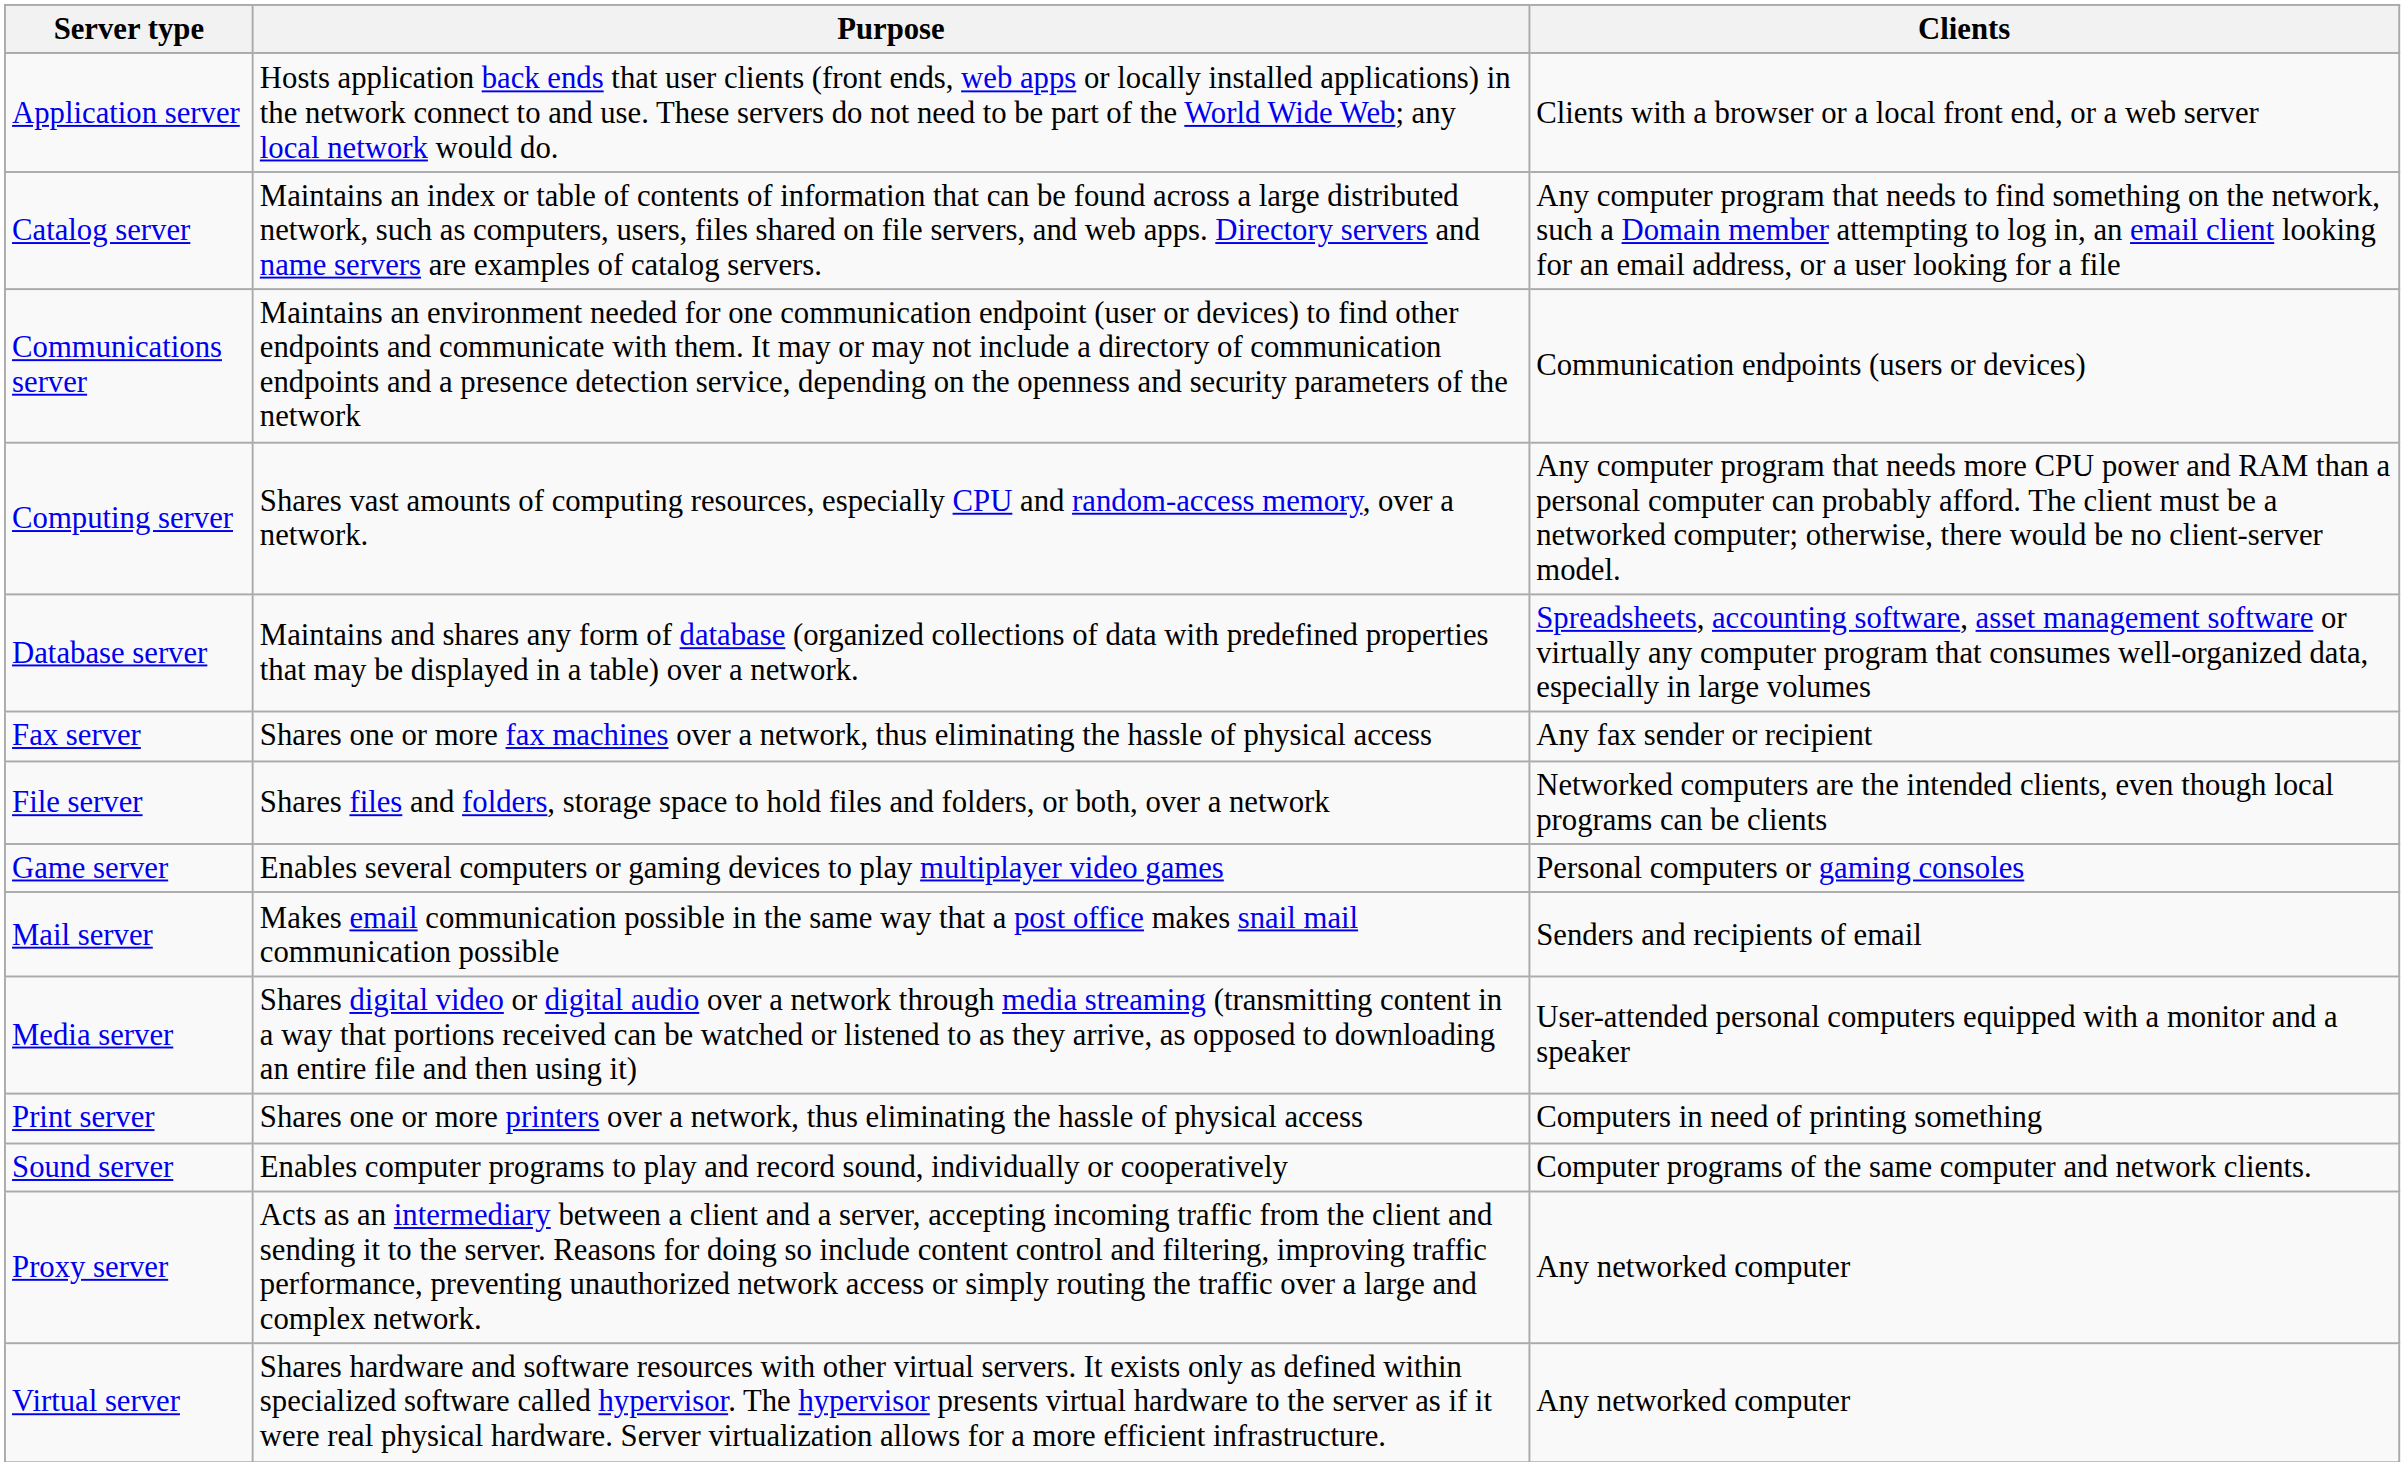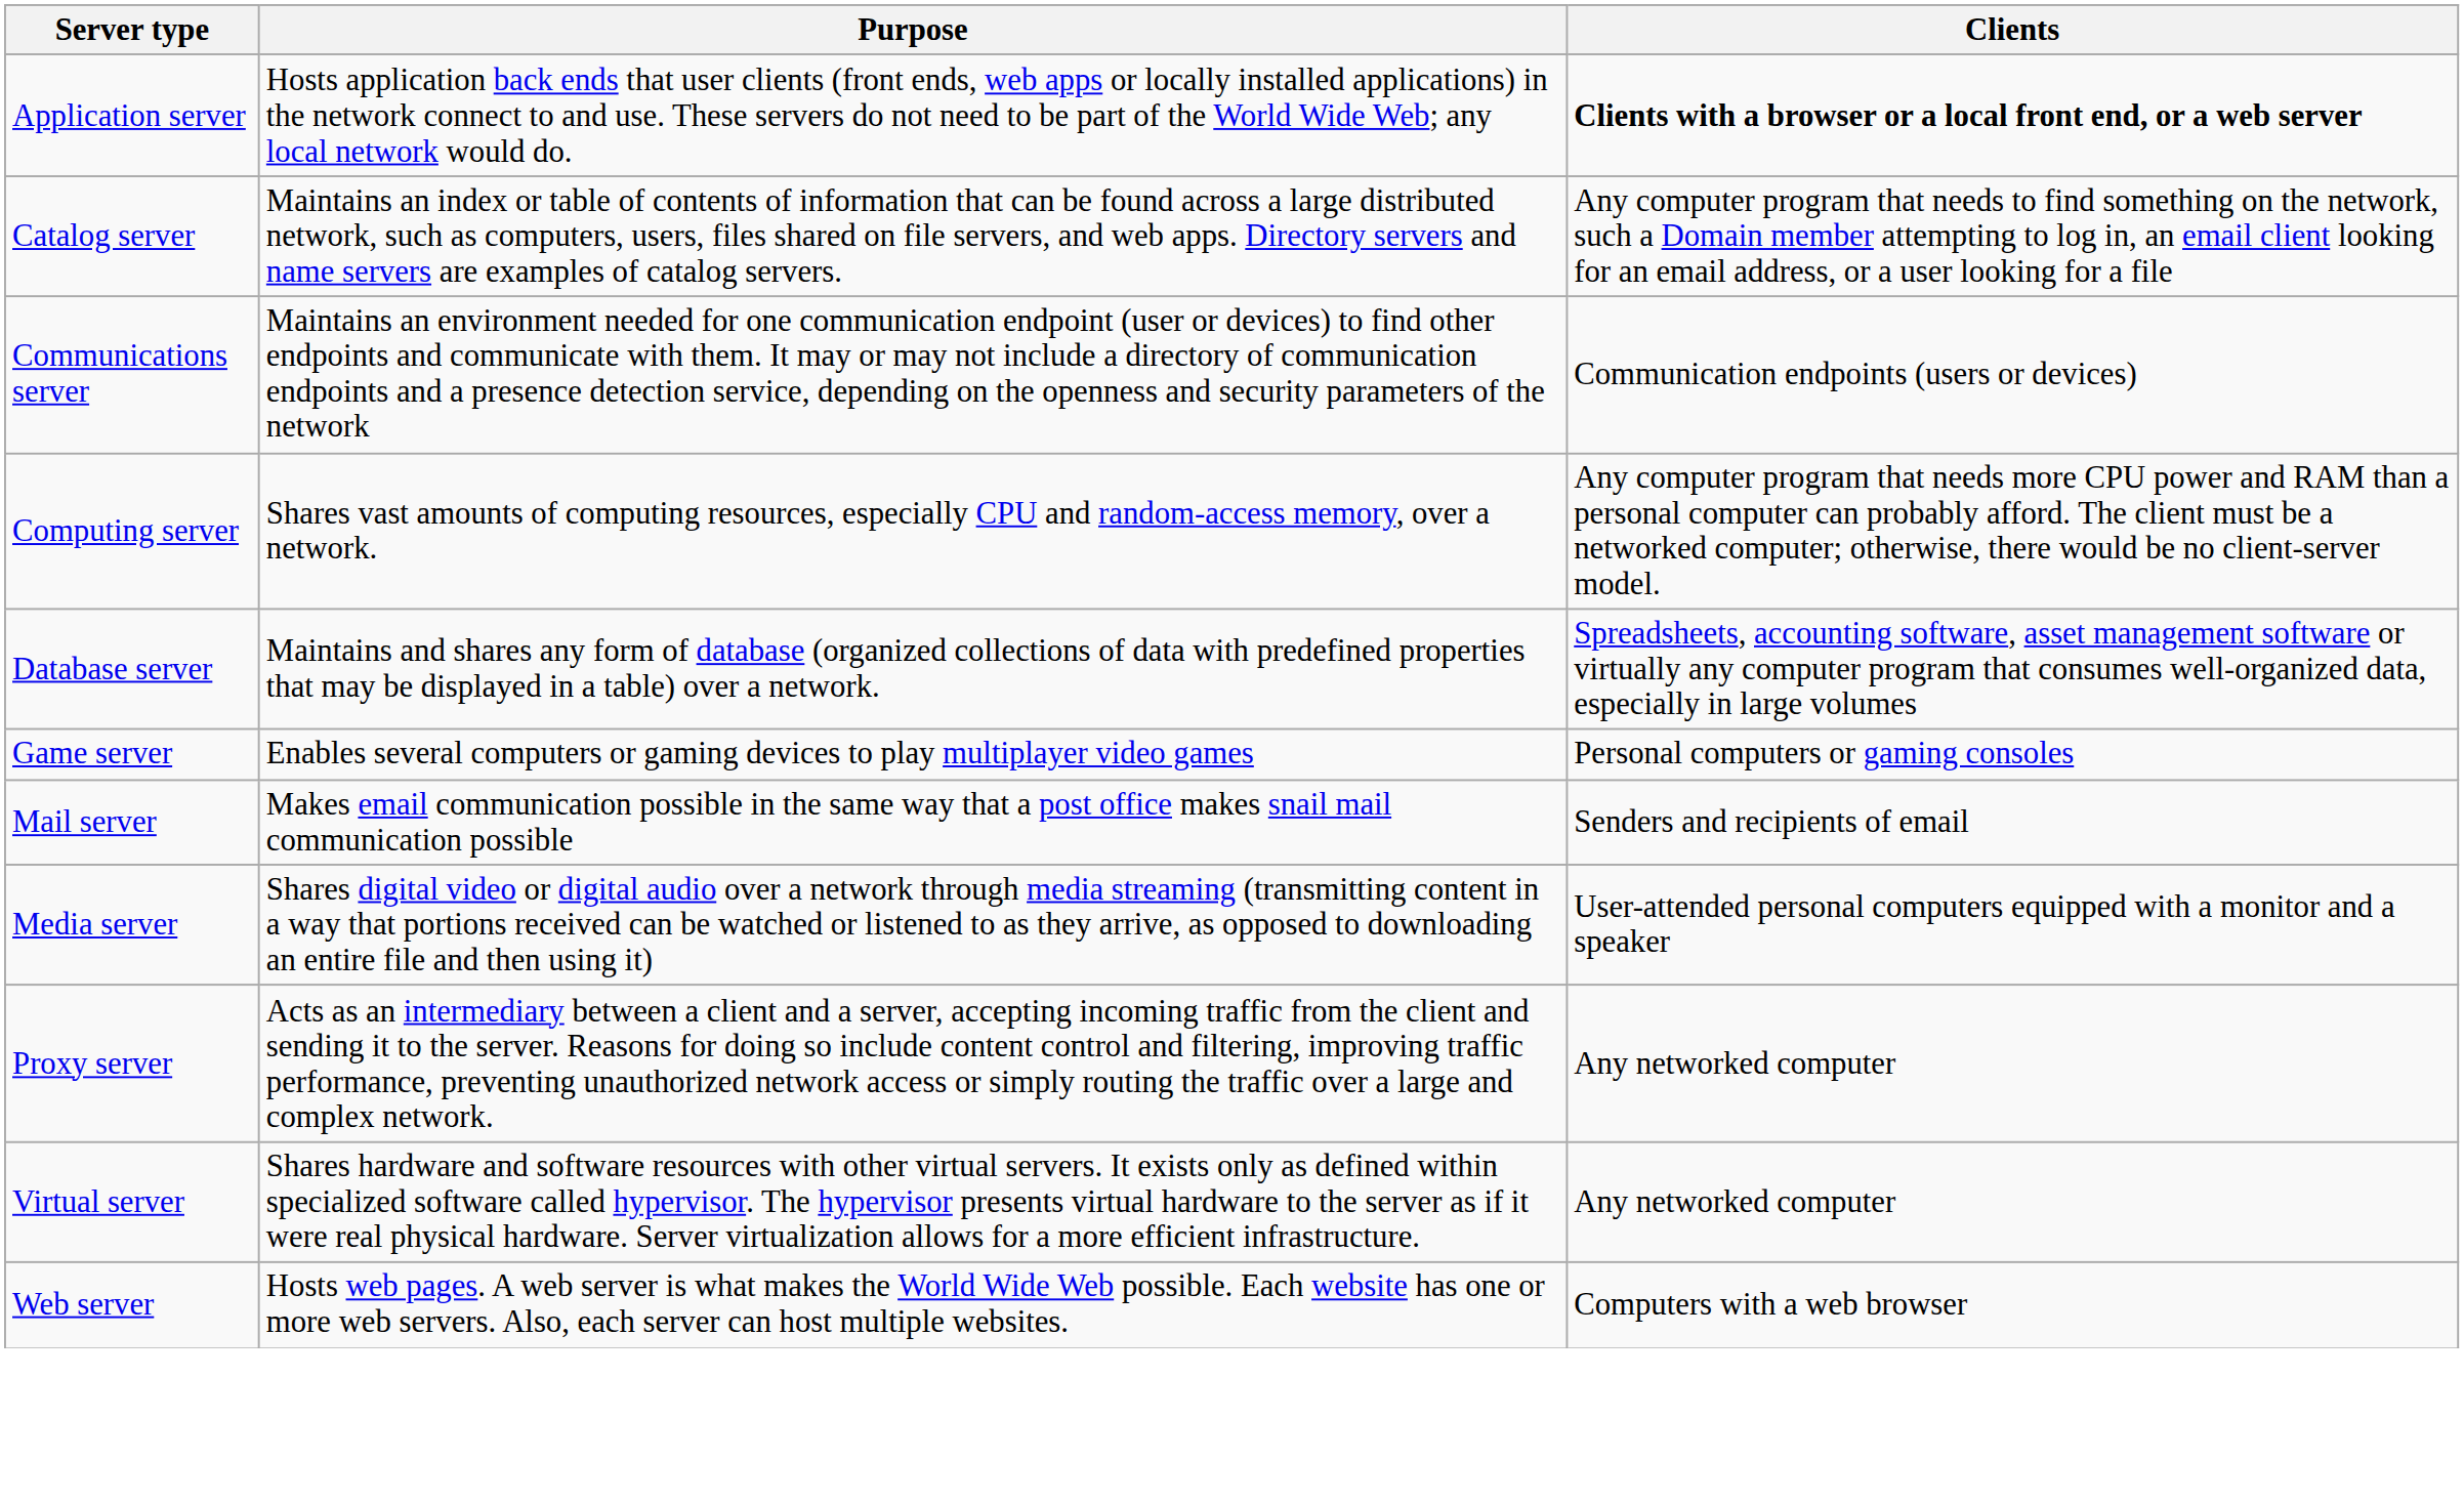Application server | Clients: normal -> bold
- row: Fax server | Shares one or more fax machines over a network, thus eliminating the hassle of physical access | Any fax sender or recipient
- row: File server | Shares files and folders, storage space to hold files and folders, or both, over a network | Networked computers are the intended clients, even though local programs can be clients
- row: Print server | Shares one or more printers over a network, thus eliminating the hassle of physical access | Computers in need of printing something
- row: Sound server | Enables computer programs to play and record sound, individually or cooperatively | Computer programs of the same computer and network clients.
+ row: Web server | Hosts web pages. A web server is what makes the World Wide Web possible. Each website has one or more web servers. Also, each server can host multiple websites. | Computers with a web browser
